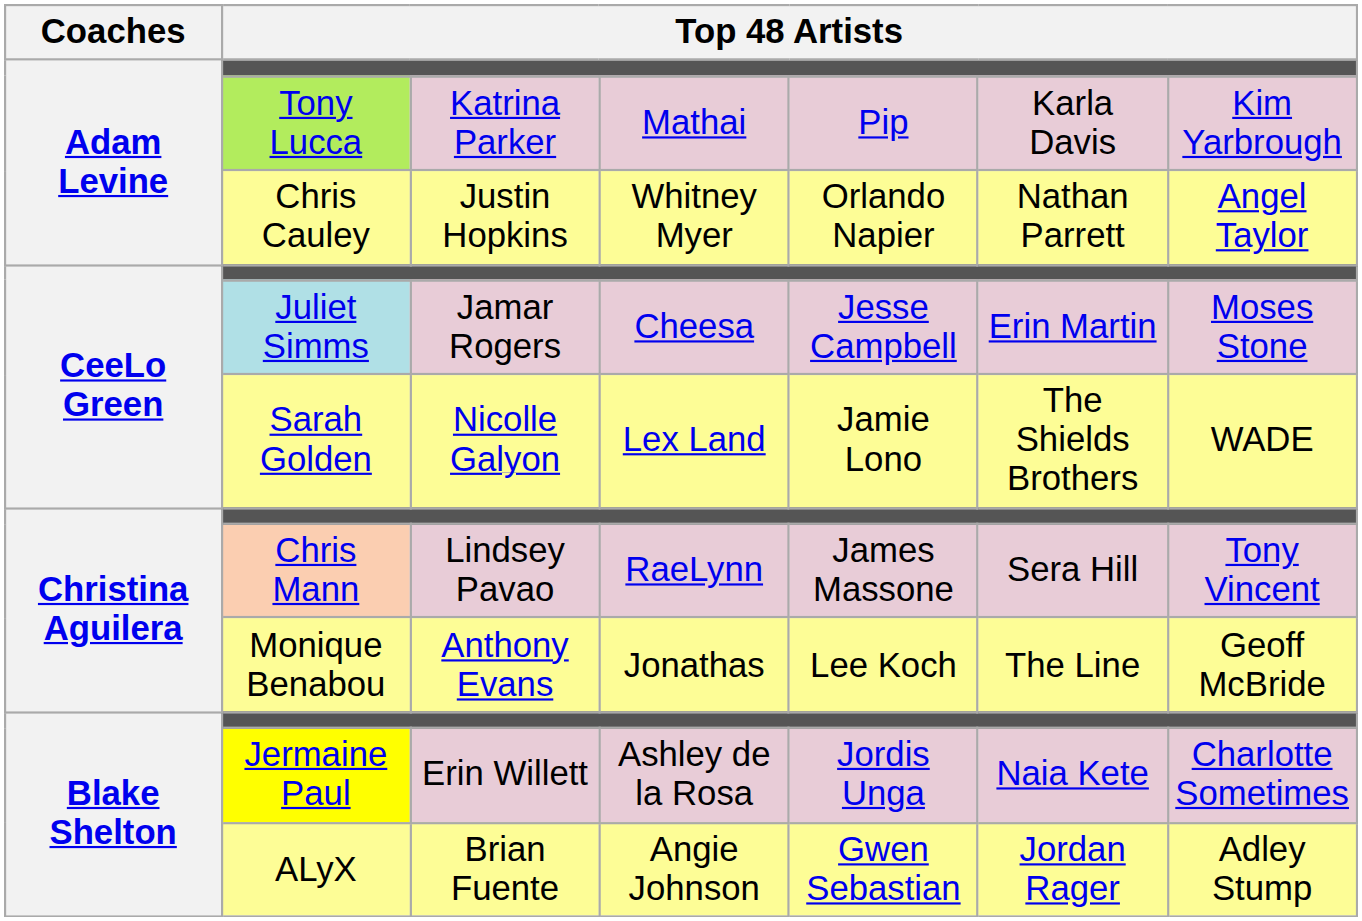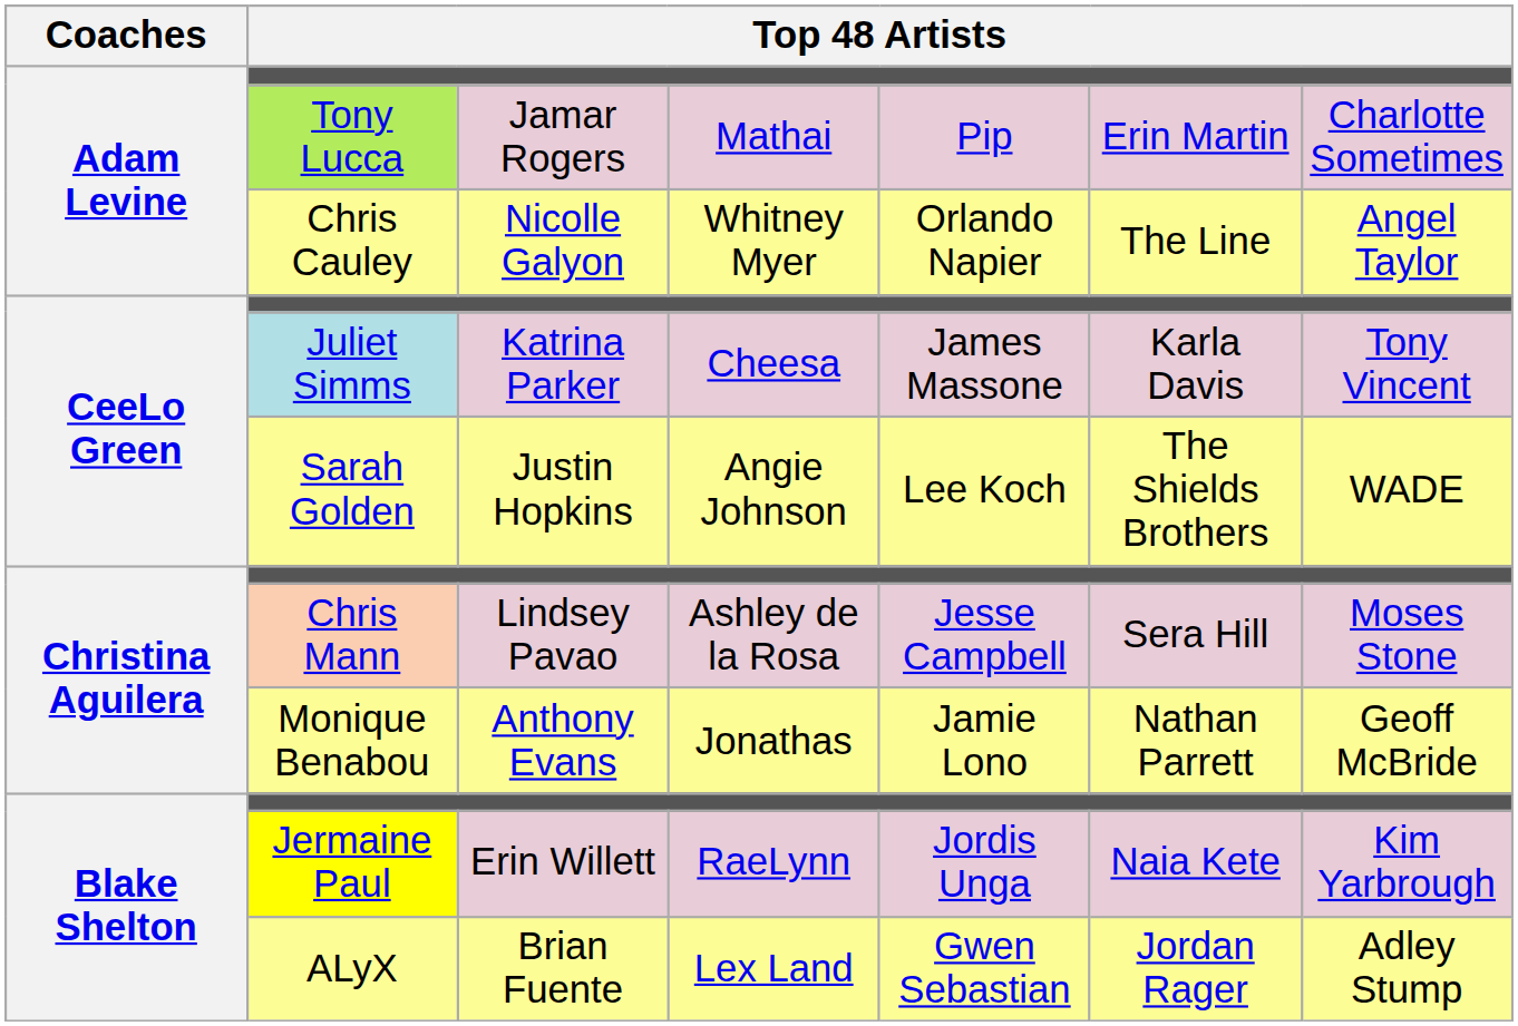Tony Lucca | column 3: Katrina Parker -> Jamar Rogers
Tony Lucca | column 6: Karla Davis -> Erin Martin
Tony Lucca | column 7: Kim Yarbrough -> Charlotte Sometimes
Chris Cauley | column 3: Justin Hopkins -> Nicolle Galyon
Chris Cauley | column 6: Nathan Parrett -> The Line
Juliet Simms | column 3: Jamar Rogers -> Katrina Parker
Juliet Simms | column 5: Jesse Campbell -> James Massone
Juliet Simms | column 6: Erin Martin -> Karla Davis
Juliet Simms | column 7: Moses Stone -> Tony Vincent
Sarah Golden | column 3: Nicolle Galyon -> Justin Hopkins
Sarah Golden | column 4: Lex Land -> Angie Johnson
Sarah Golden | column 5: Jamie Lono -> Lee Koch
Chris Mann | column 4: RaeLynn -> Ashley de la Rosa
Chris Mann | column 5: James Massone -> Jesse Campbell
Chris Mann | column 7: Tony Vincent -> Moses Stone
Monique Benabou | column 5: Lee Koch -> Jamie Lono
Monique Benabou | column 6: The Line -> Nathan Parrett
Jermaine Paul | column 4: Ashley de la Rosa -> RaeLynn
Jermaine Paul | column 7: Charlotte Sometimes -> Kim Yarbrough
ALyX | column 4: Angie Johnson -> Lex Land
